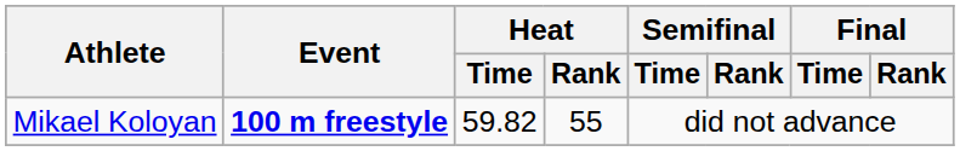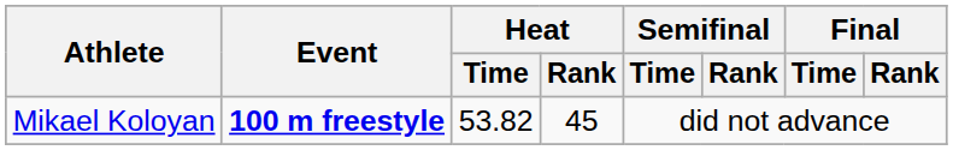Mikael Koloyan | Heat / Time: 59.82 -> 53.82
Mikael Koloyan | Heat / Rank: 55 -> 45
